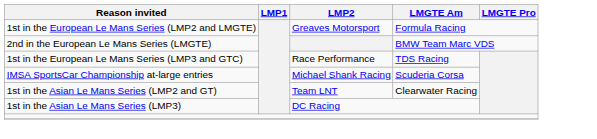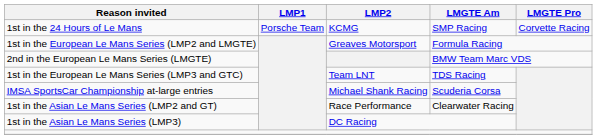+ row: 1st in the 24 Hours of Le Mans | Porsche Team | KCMG | SMP Racing | Corvette Racing
1st in the European Le Mans Series (LMP3 and GTC) | LMP2: Race Performance -> Team LNT
1st in the Asian Le Mans Series (LMP2 and GT) | LMP2: Team LNT -> Race Performance
